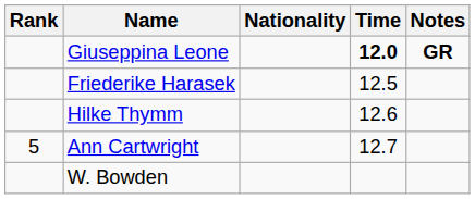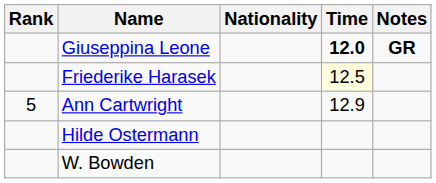Friederike Harasek | Time: no background -> lightyellow background
- row: Hilke Thymm | 12.6
Ann Cartwright | Time: 12.7 -> 12.9
+ row: Hilde Ostermann
